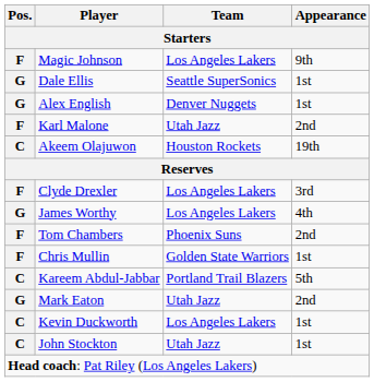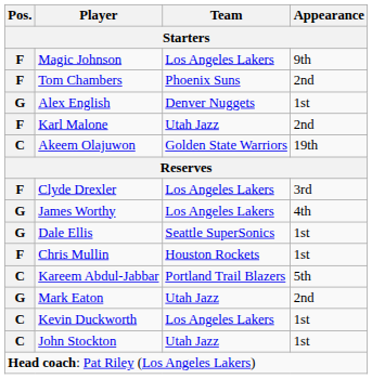rows swapped: Dale Ellis <-> Tom Chambers
Akeem Olajuwon | Team: Houston Rockets -> Golden State Warriors
Chris Mullin | Team: Golden State Warriors -> Houston Rockets
